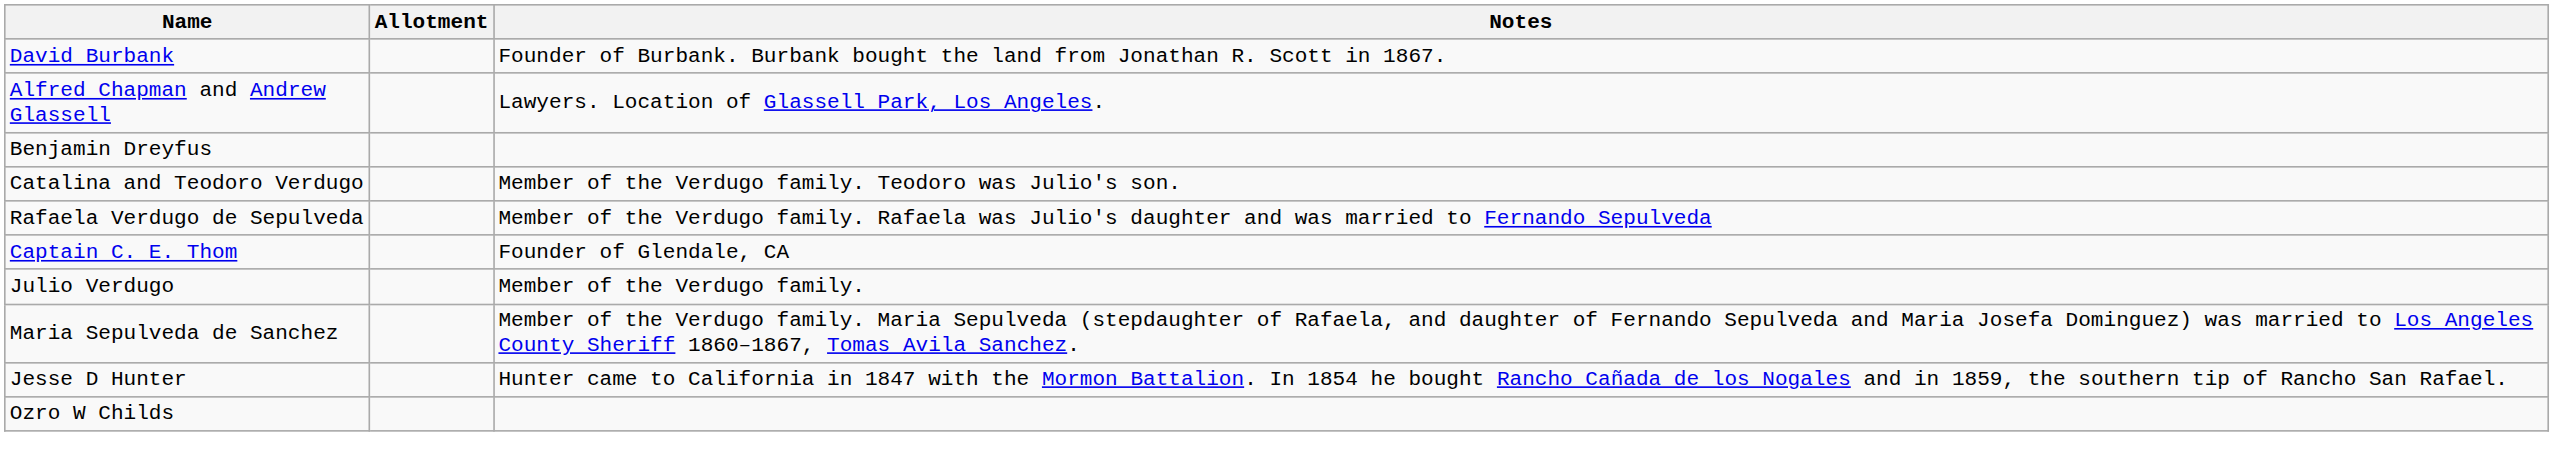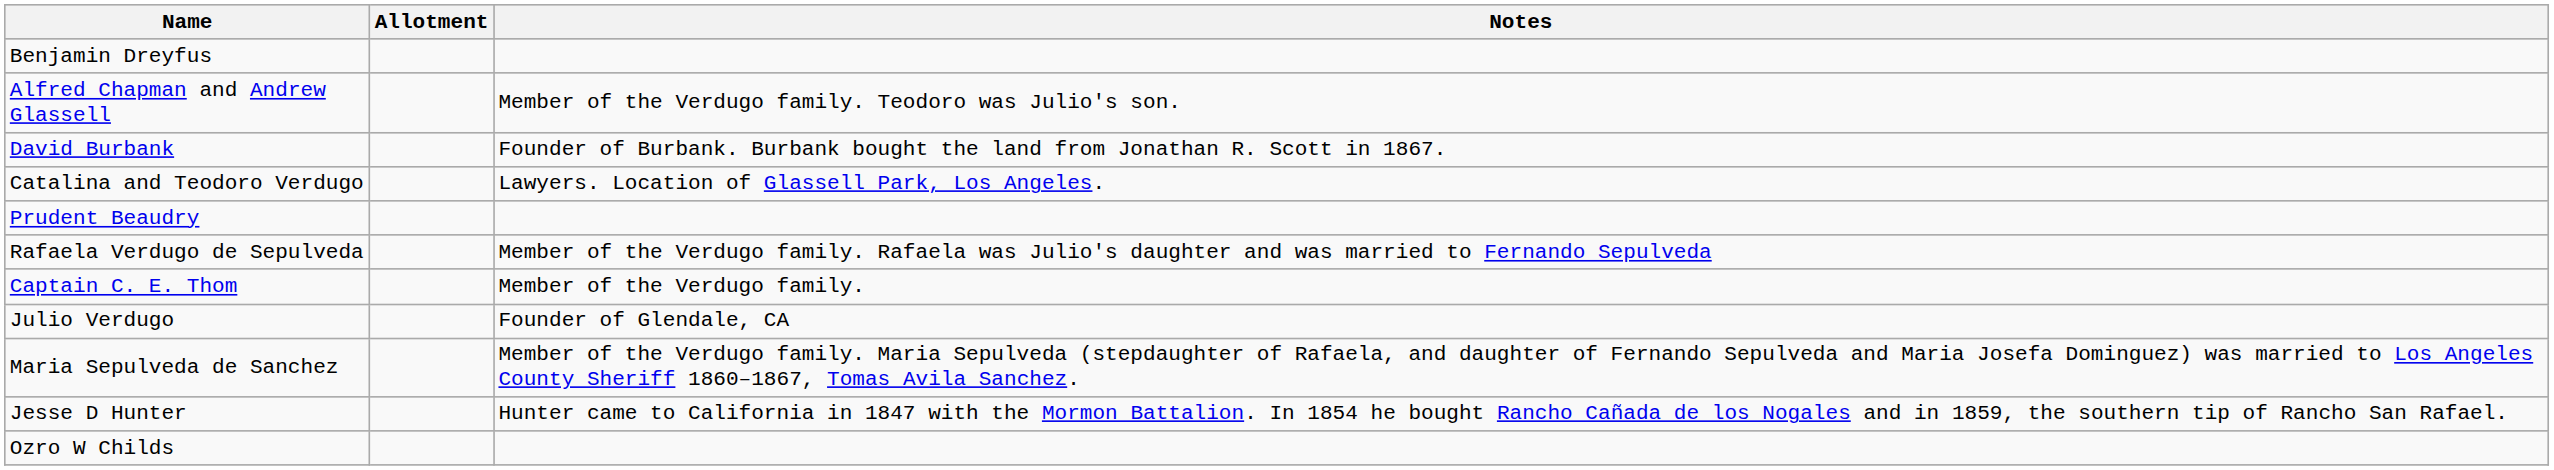rows swapped: Benjamin Dreyfus <-> David Burbank
Alfred Chapman and Andrew Glassell | Notes: Lawyers. Location of Glassell Park, Los Angeles. -> Member of the Verdugo family. Teodoro was Julio's son.
Catalina and Teodoro Verdugo | Notes: Member of the Verdugo family. Teodoro was Julio's son. -> Lawyers. Location of Glassell Park, Los Angeles.
+ row: Prudent Beaudry
Captain C. E. Thom | Notes: Founder of Glendale, CA -> Member of the Verdugo family.
Julio Verdugo | Notes: Member of the Verdugo family. -> Founder of Glendale, CA
